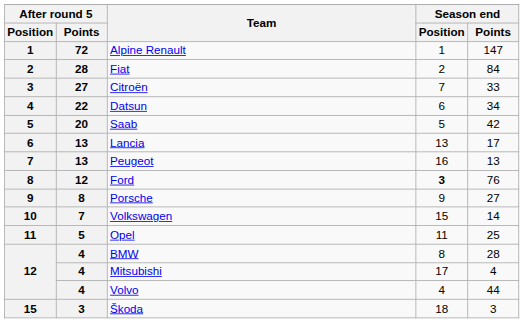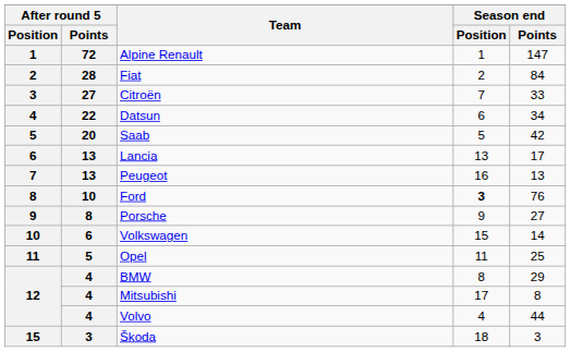Ford | After round 5 / Points: 12 -> 10
Volkswagen | After round 5 / Points: 7 -> 6
BMW | Season end / Points: 28 -> 29
Mitsubishi | Season end / Points: 4 -> 8
